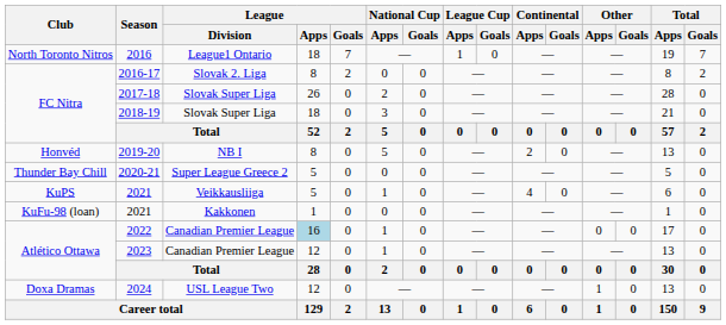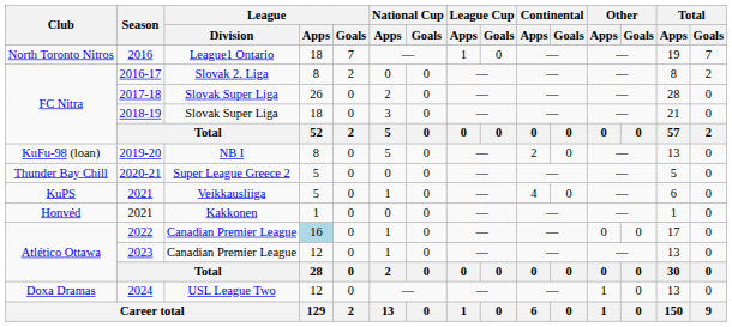2019-20 | Club: Honvéd -> KuFu-98 (loan)
2021 / Kakkonen | Club: KuFu-98 (loan) -> Honvéd
